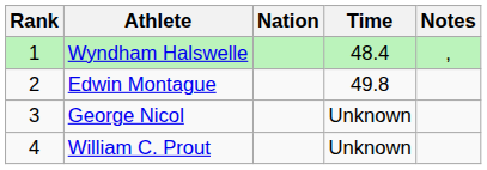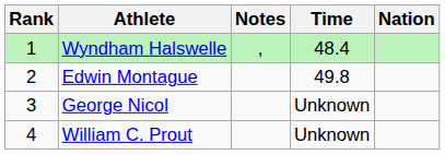columns swapped: Nation <-> Notes
